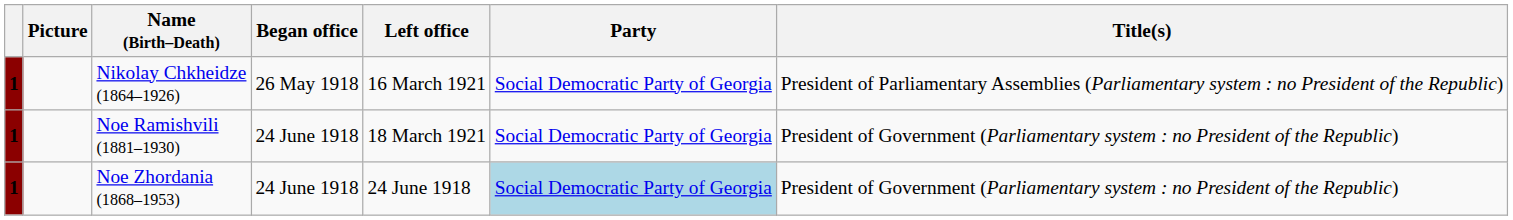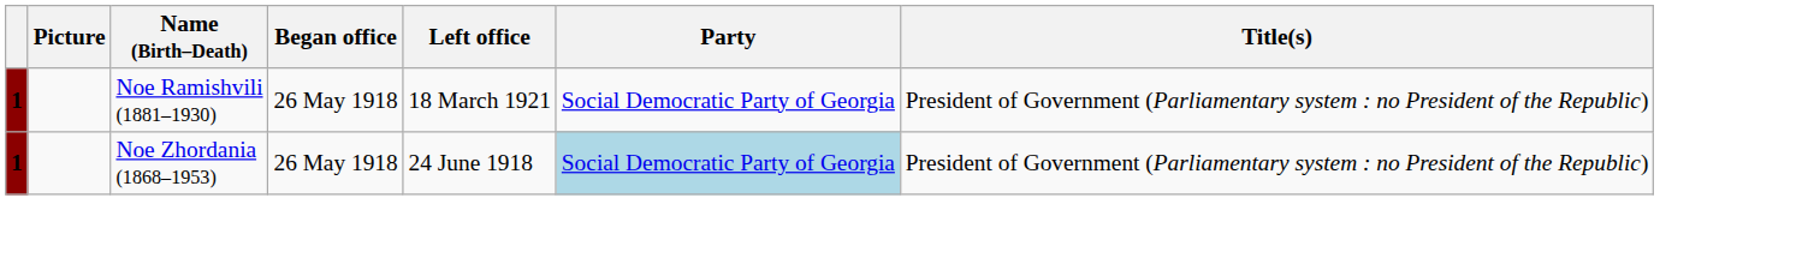- row: 1 | Nikolay Chkheidze (1864–1926) | 26 May 1918 | 16 March 1921 | Social Democratic Party of Georgia | President of Parliamentary Assemblies (Parliamentary system : no President of the Republic)
Noe Ramishvili (1881–1930) | Began office: 24 June 1918 -> 26 May 1918
Noe Zhordania (1868–1953) | Began office: 24 June 1918 -> 26 May 1918
